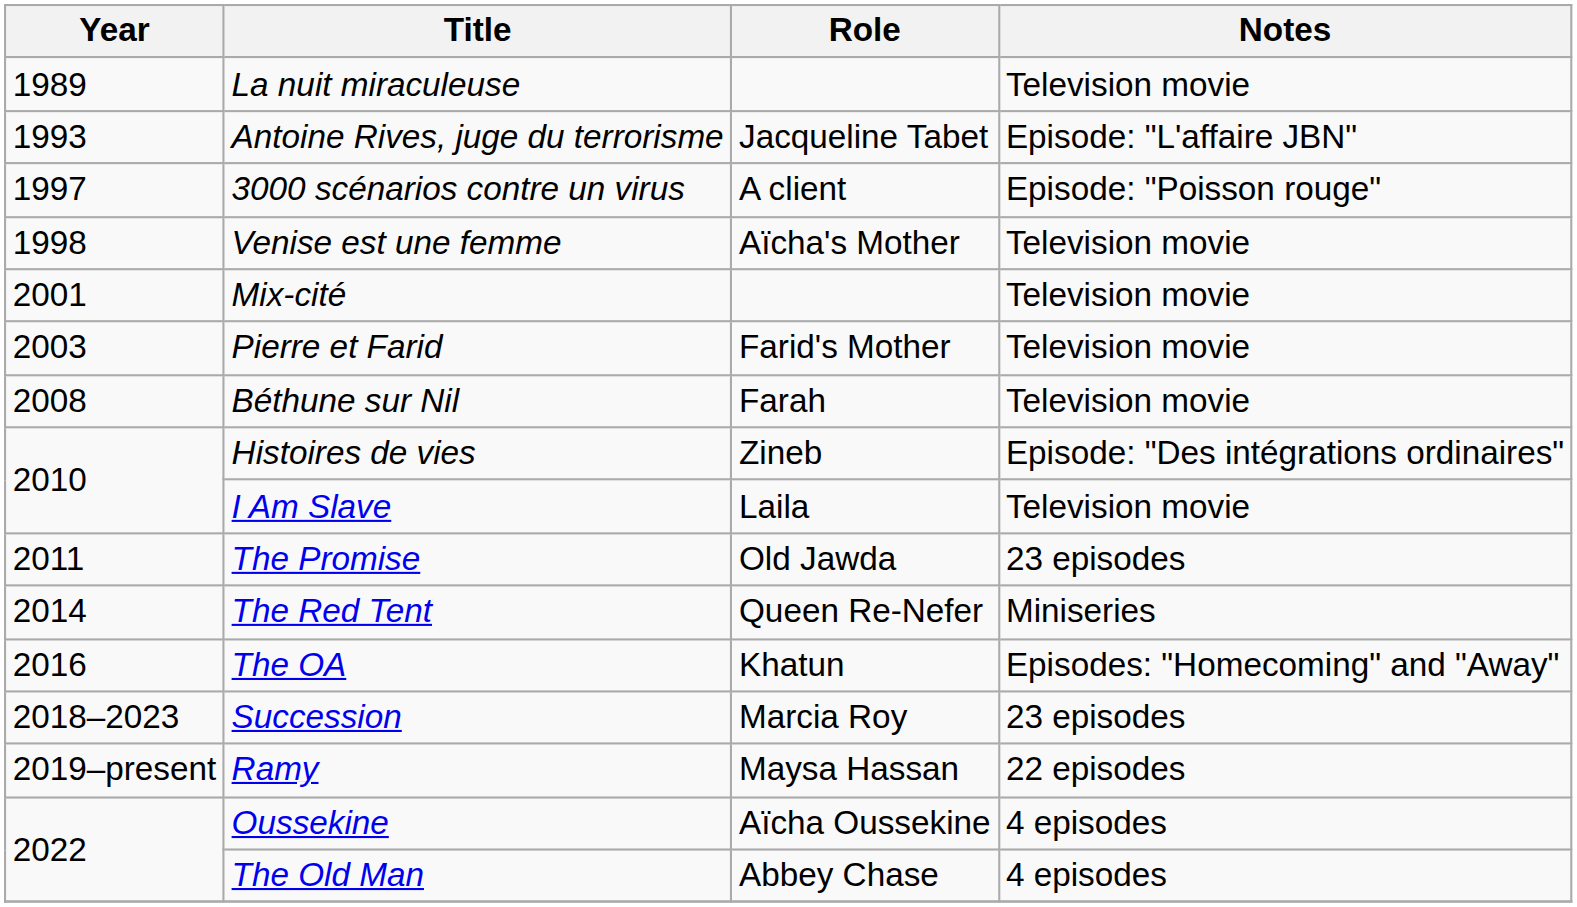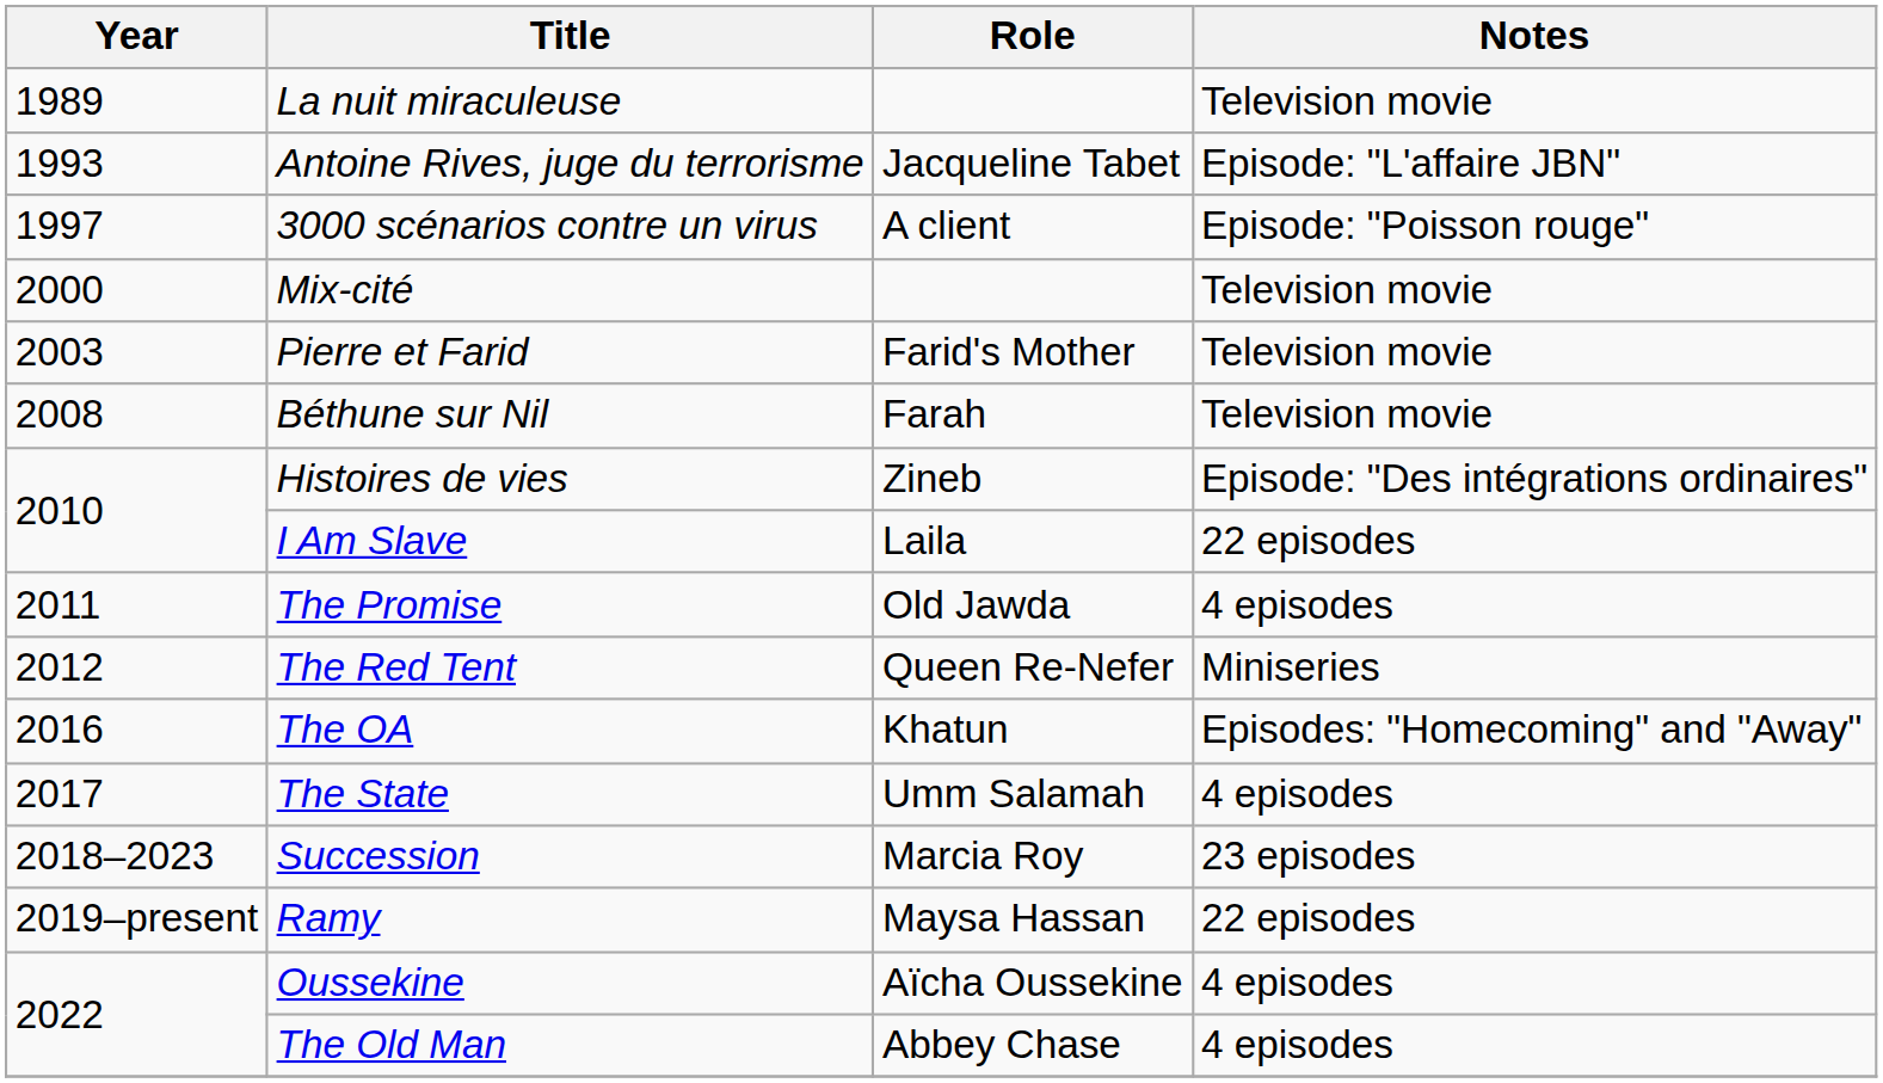- row: 1998 | Venise est une femme | Aïcha's Mother | Television movie
Mix-cité | Year: 2001 -> 2000
I Am Slave | Notes: Television movie -> 22 episodes
The Promise | Notes: 23 episodes -> 4 episodes
The Red Tent | Year: 2014 -> 2012
+ row: 2017 | The State | Umm Salamah | 4 episodes
